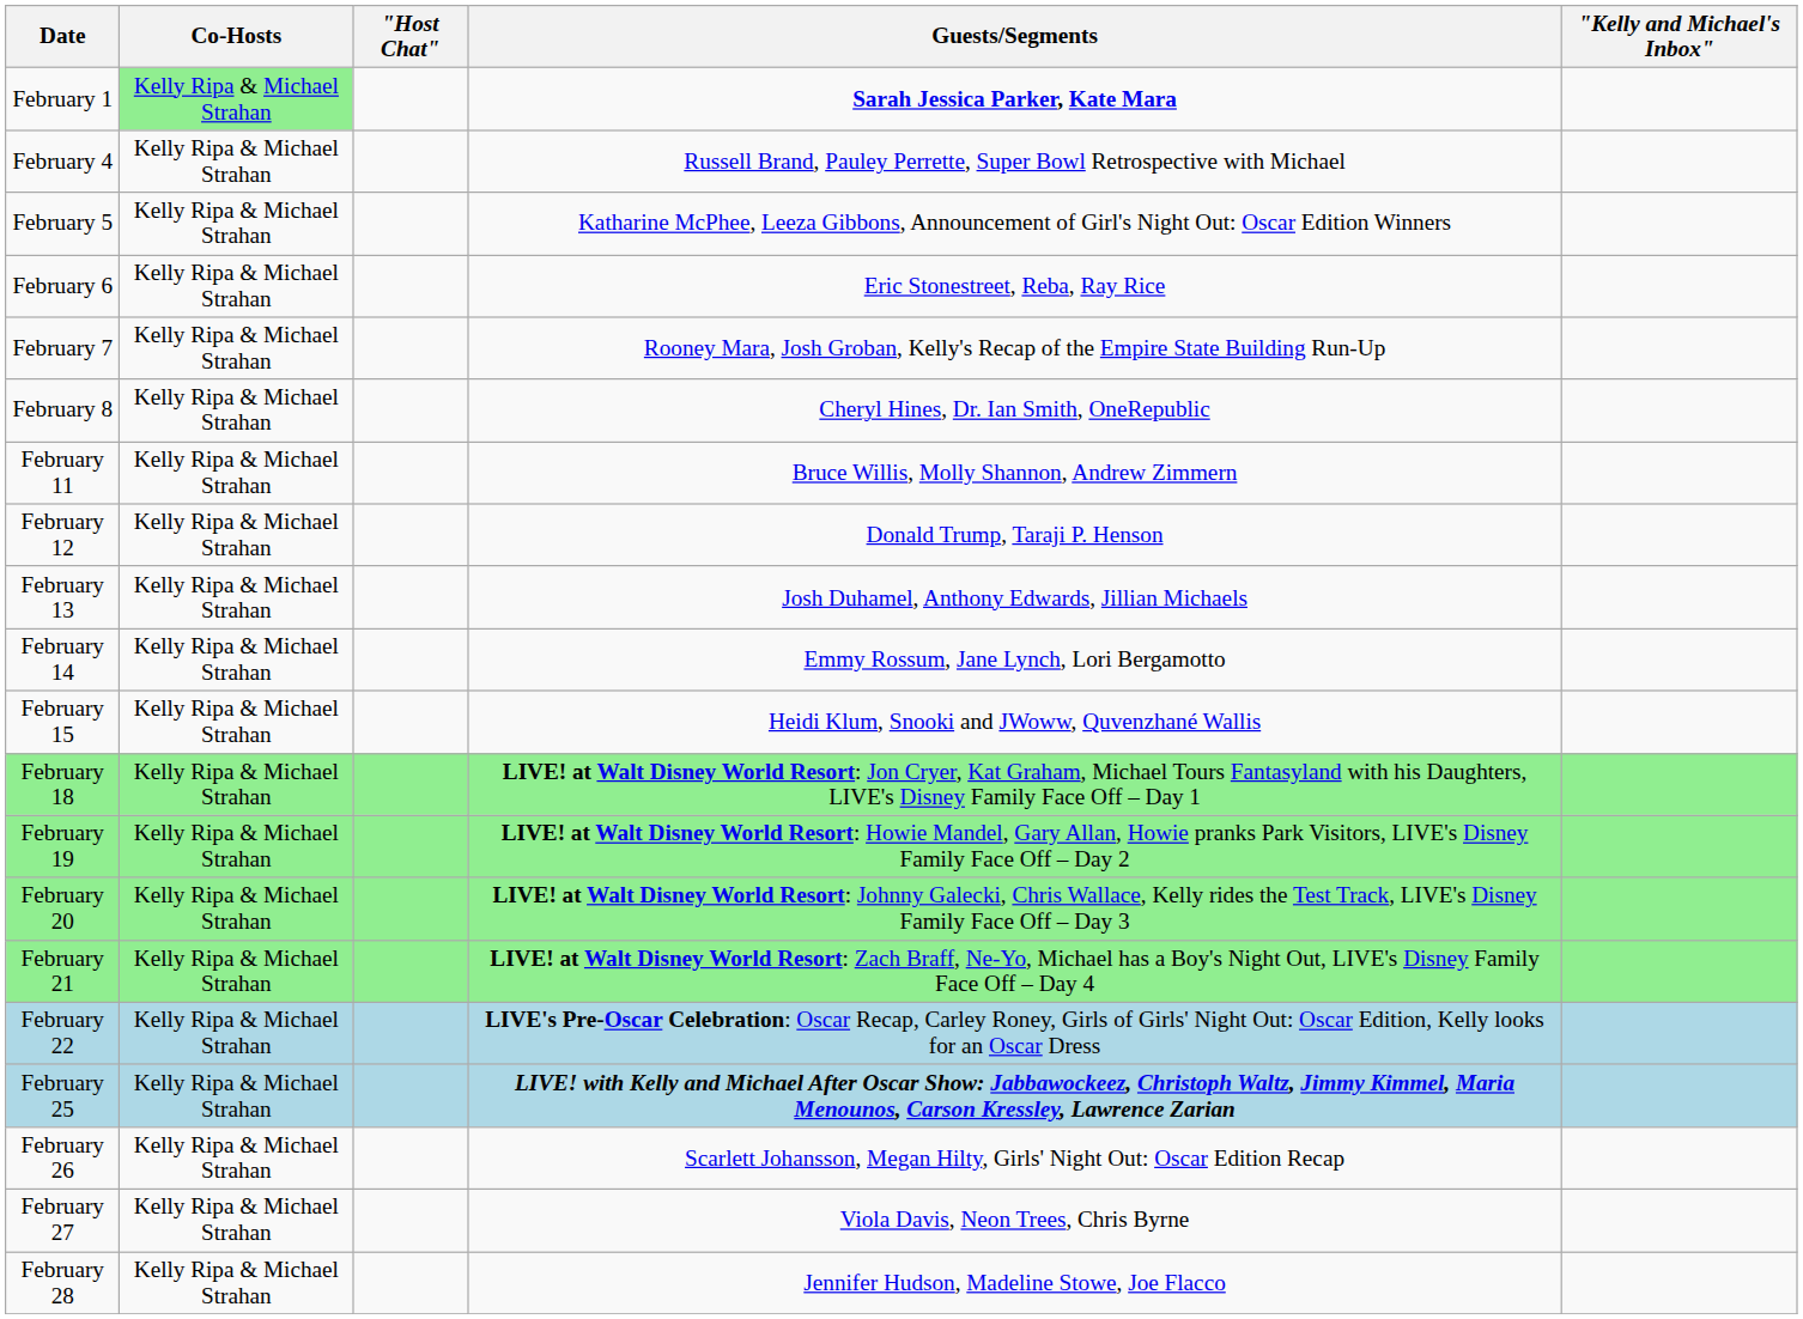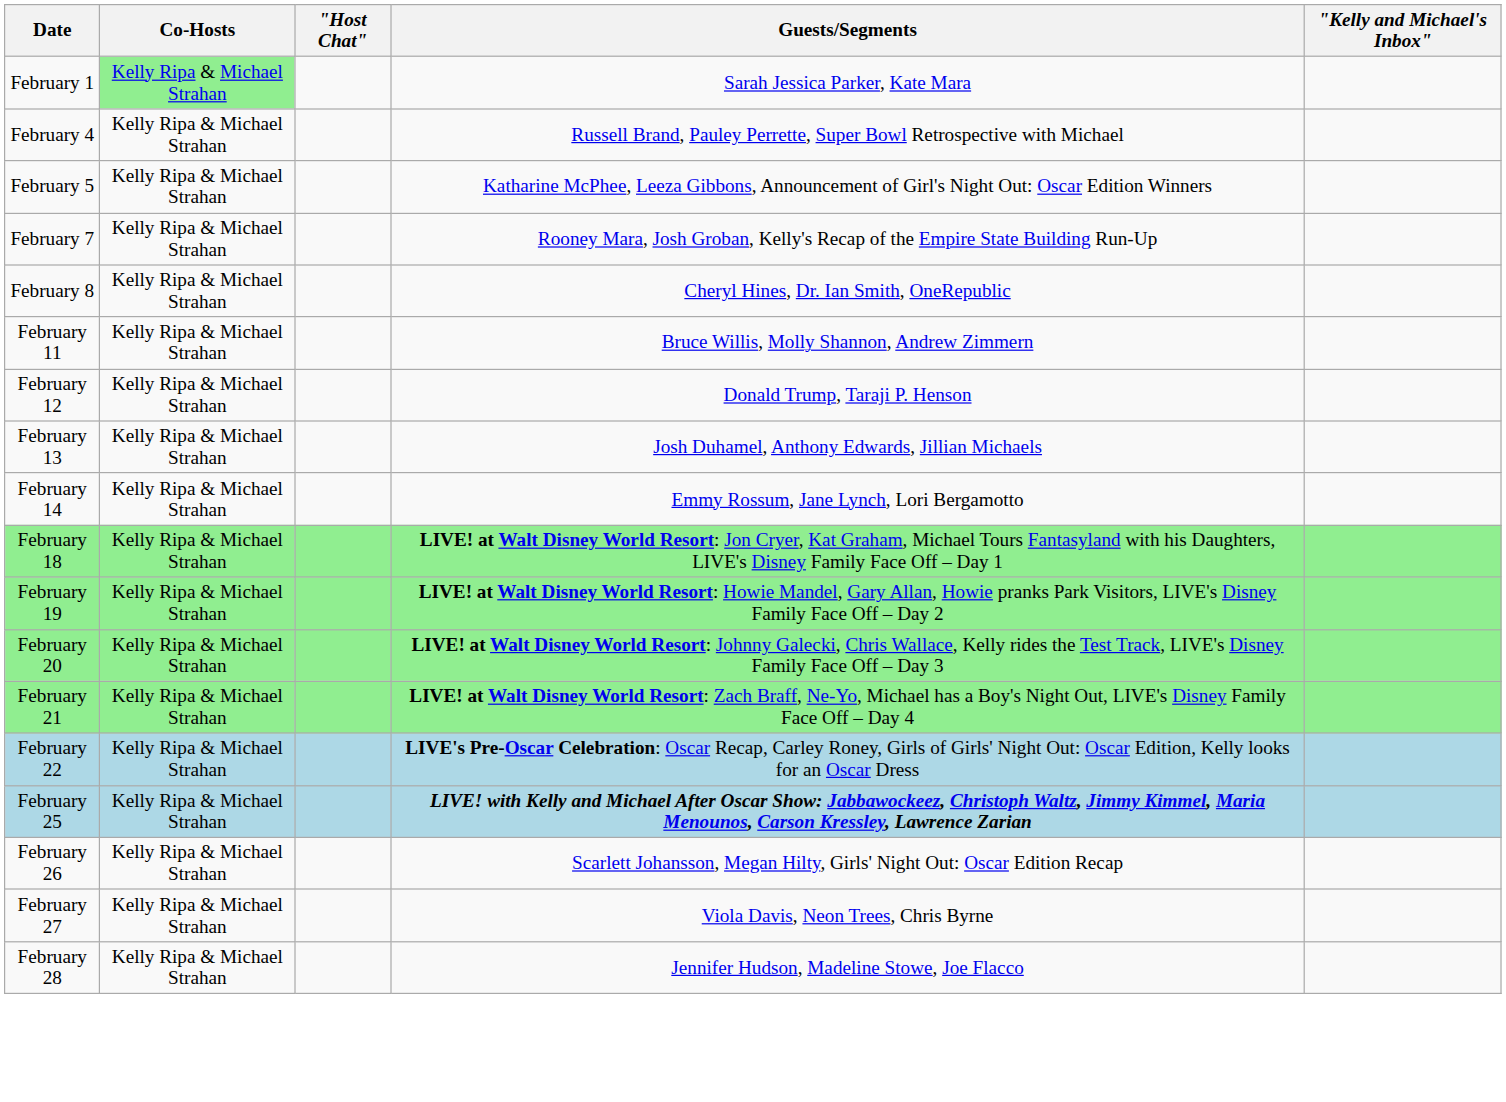February 1 | Guests/Segments: bold -> normal
- row: February 6 | Kelly Ripa & Michael Strahan | Eric Stonestreet, Reba, Ray Rice
- row: February 15 | Kelly Ripa & Michael Strahan | Heidi Klum, Snooki and JWoww, Quvenzhané Wallis
